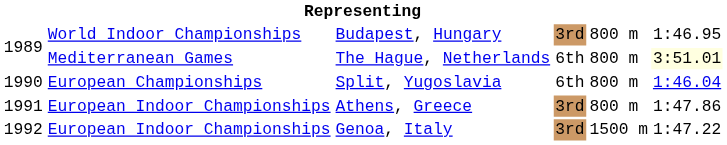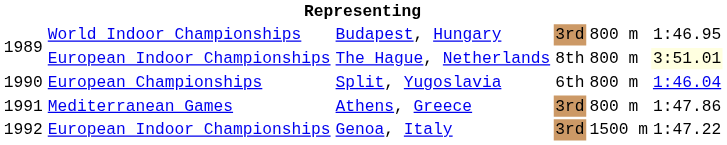The Hague, Netherlands | column 2: Mediterranean Games -> European Indoor Championships
The Hague, Netherlands | column 4: 6th -> 8th
Athens, Greece | column 2: European Indoor Championships -> Mediterranean Games
